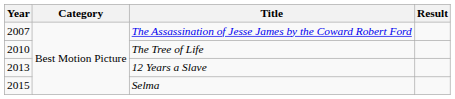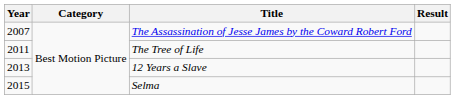The Tree of Life | Year: 2010 -> 2011
